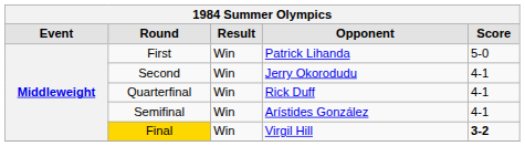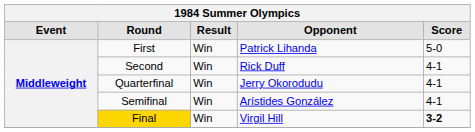Second | Opponent: Jerry Okorodudu -> Rick Duff
Quarterfinal | Opponent: Rick Duff -> Jerry Okorodudu
